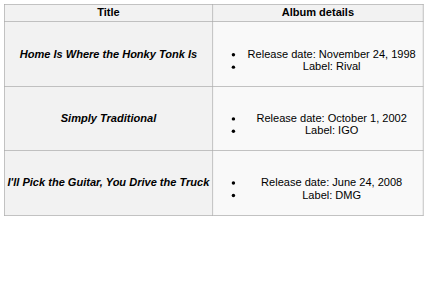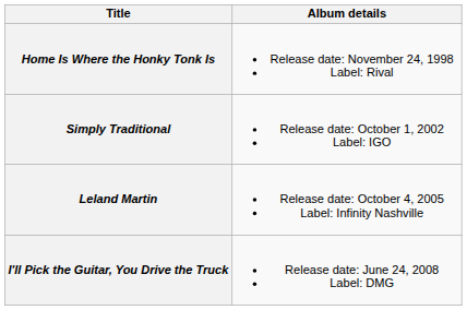+ row: Leland Martin | Release date: October 4, 2005 Label: Infinity Nashville
